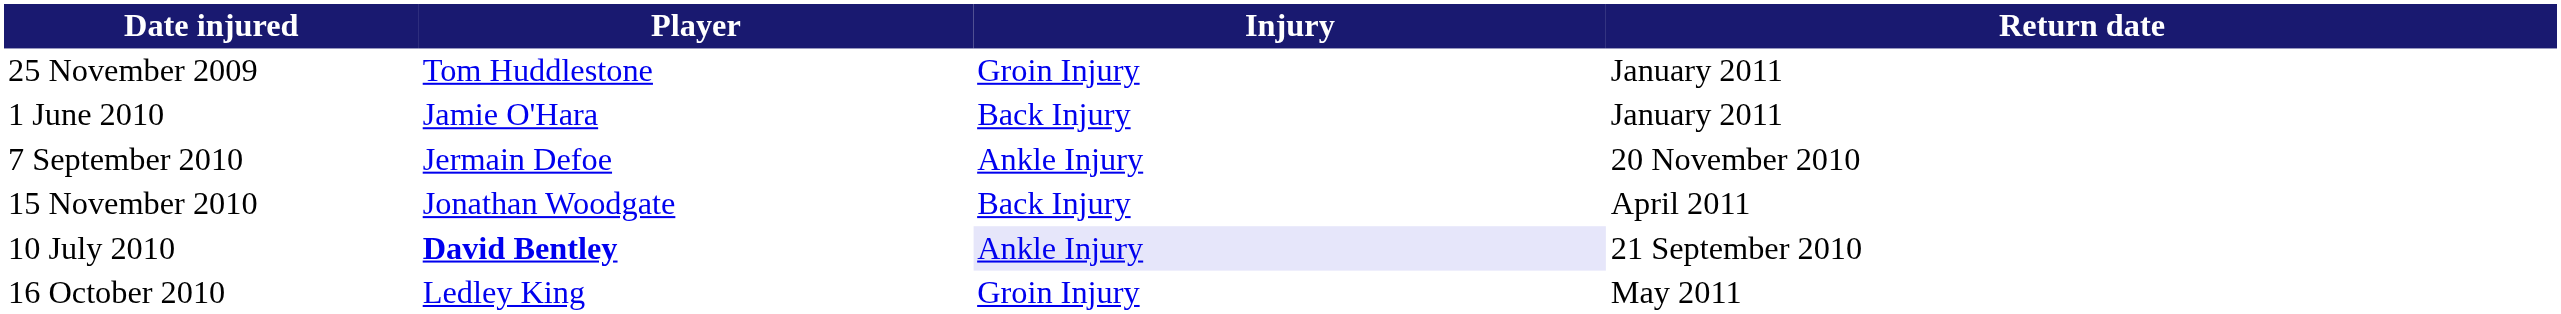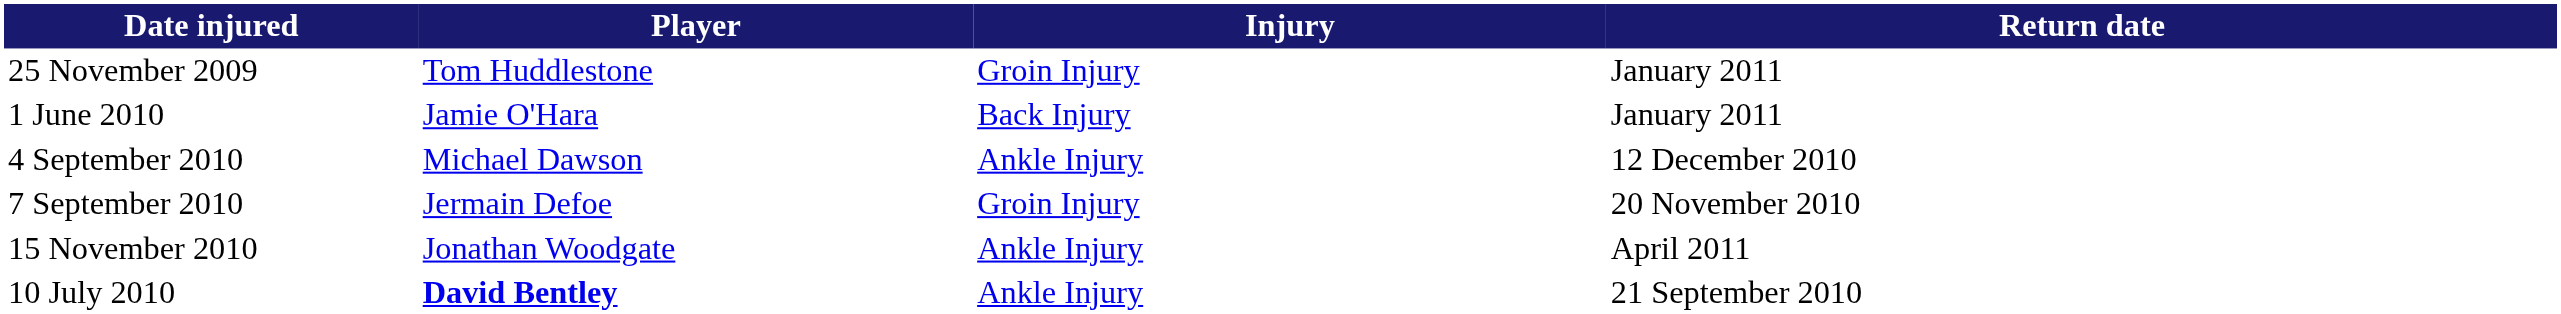+ row: 4 September 2010 | Michael Dawson | Ankle Injury | 12 December 2010
7 September 2010 | Injury: Ankle Injury -> Groin Injury
15 November 2010 | Injury: Back Injury -> Ankle Injury
10 July 2010 | Injury: lavender background -> no background
- row: 16 October 2010 | Ledley King | Groin Injury | May 2011
